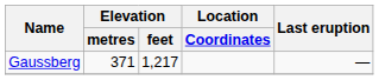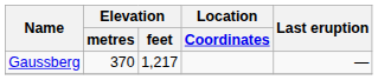Gaussberg | Elevation / metres: 371 -> 370
